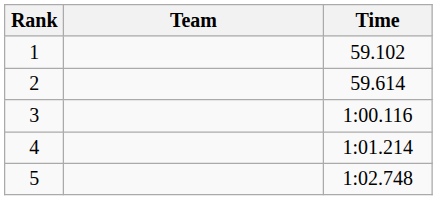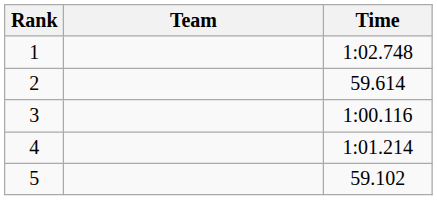1 | Time: 59.102 -> 1:02.748
5 | Time: 1:02.748 -> 59.102
